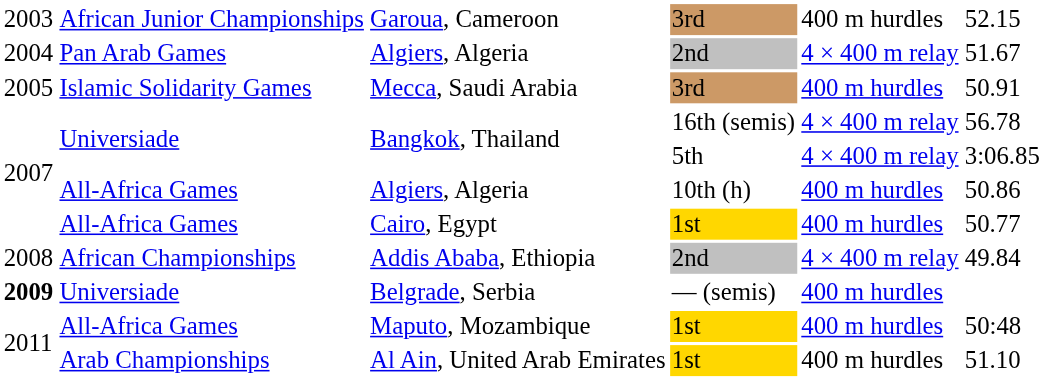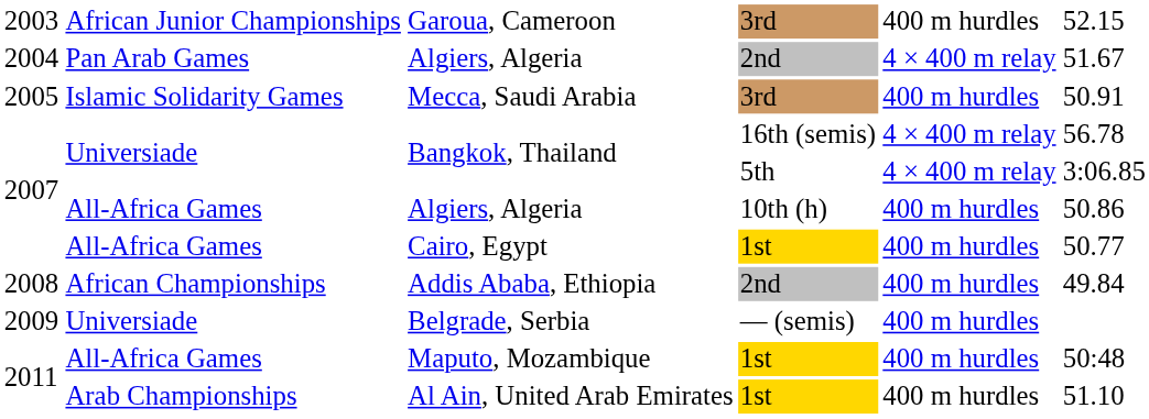Addis Ababa, Ethiopia | column 5: 4 × 400 m relay -> 400 m hurdles
Belgrade, Serbia | column 1: bold -> normal
